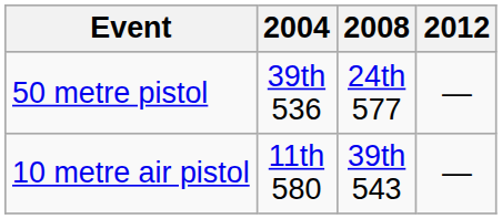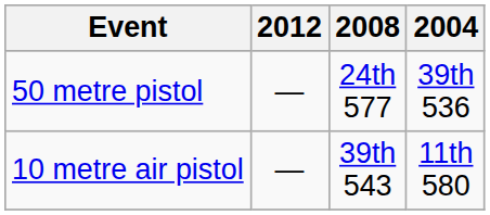columns swapped: 2004 <-> 2012
